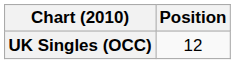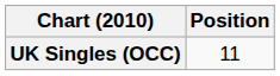UK Singles (OCC) | Position: 12 -> 11
